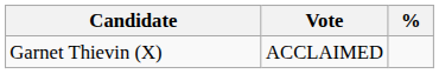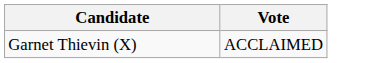- column: %
